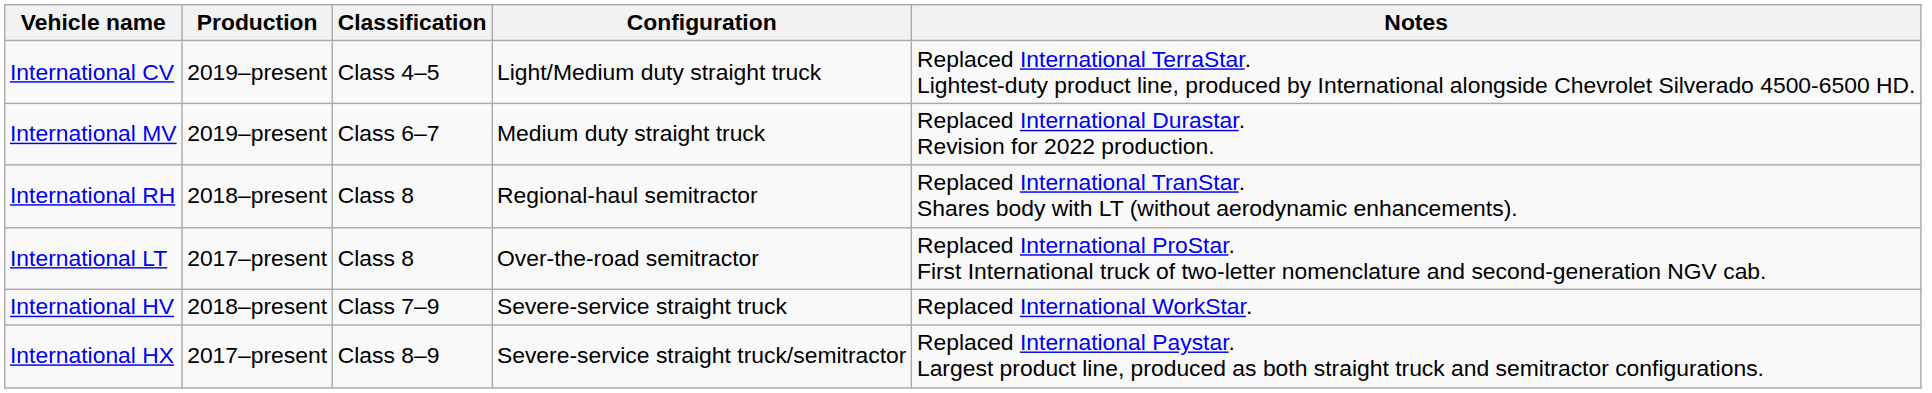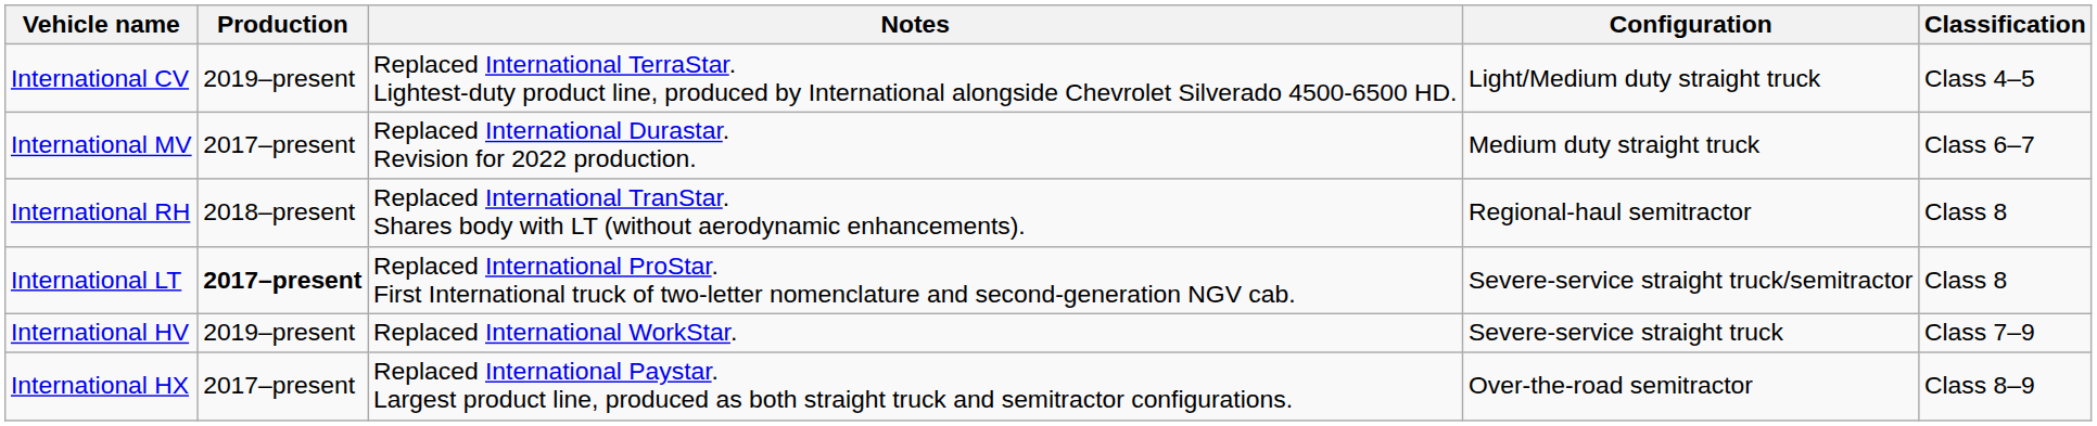columns swapped: Classification <-> Notes
International MV | Production: 2019–present -> 2017–present
International LT | Production: normal -> bold
International LT | Configuration: Over-the-road semitractor -> Severe-service straight truck/semitractor
International HV | Production: 2018–present -> 2019–present
International HX | Configuration: Severe-service straight truck/semitractor -> Over-the-road semitractor
